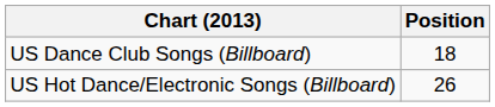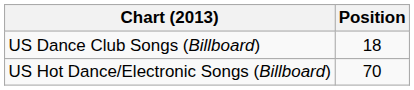US Hot Dance/Electronic Songs (Billboard) | Position: 26 -> 70
